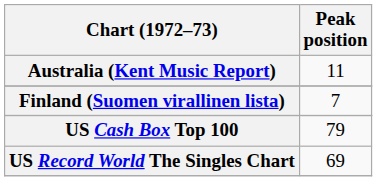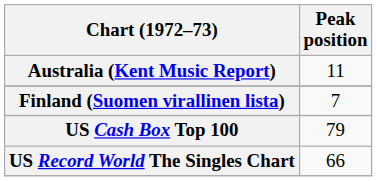US Record World The Singles Chart | Peak position: 69 -> 66
